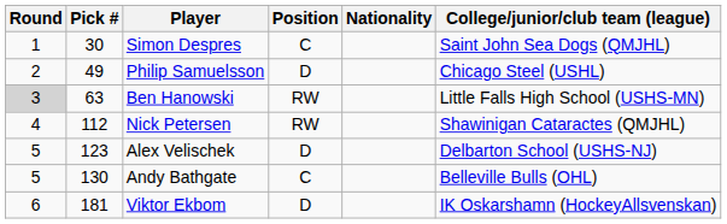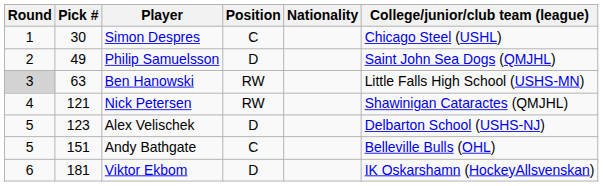Simon Despres | College/junior/club team (league): Saint John Sea Dogs (QMJHL) -> Chicago Steel (USHL)
Philip Samuelsson | College/junior/club team (league): Chicago Steel (USHL) -> Saint John Sea Dogs (QMJHL)
Nick Petersen | Pick #: 112 -> 121
Andy Bathgate | Pick #: 130 -> 151
